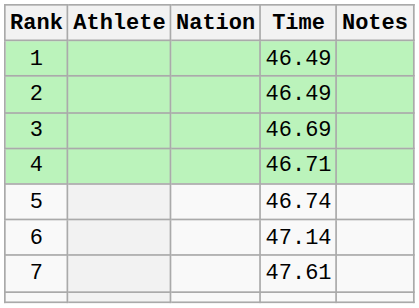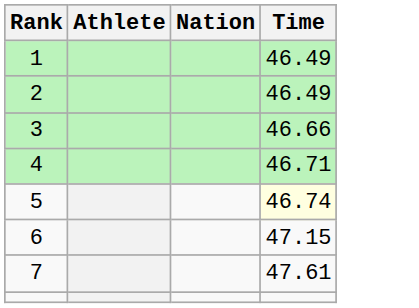- column: Notes
3 | Time: 46.69 -> 46.66
5 | Time: no background -> lightyellow background
6 | Time: 47.14 -> 47.15
